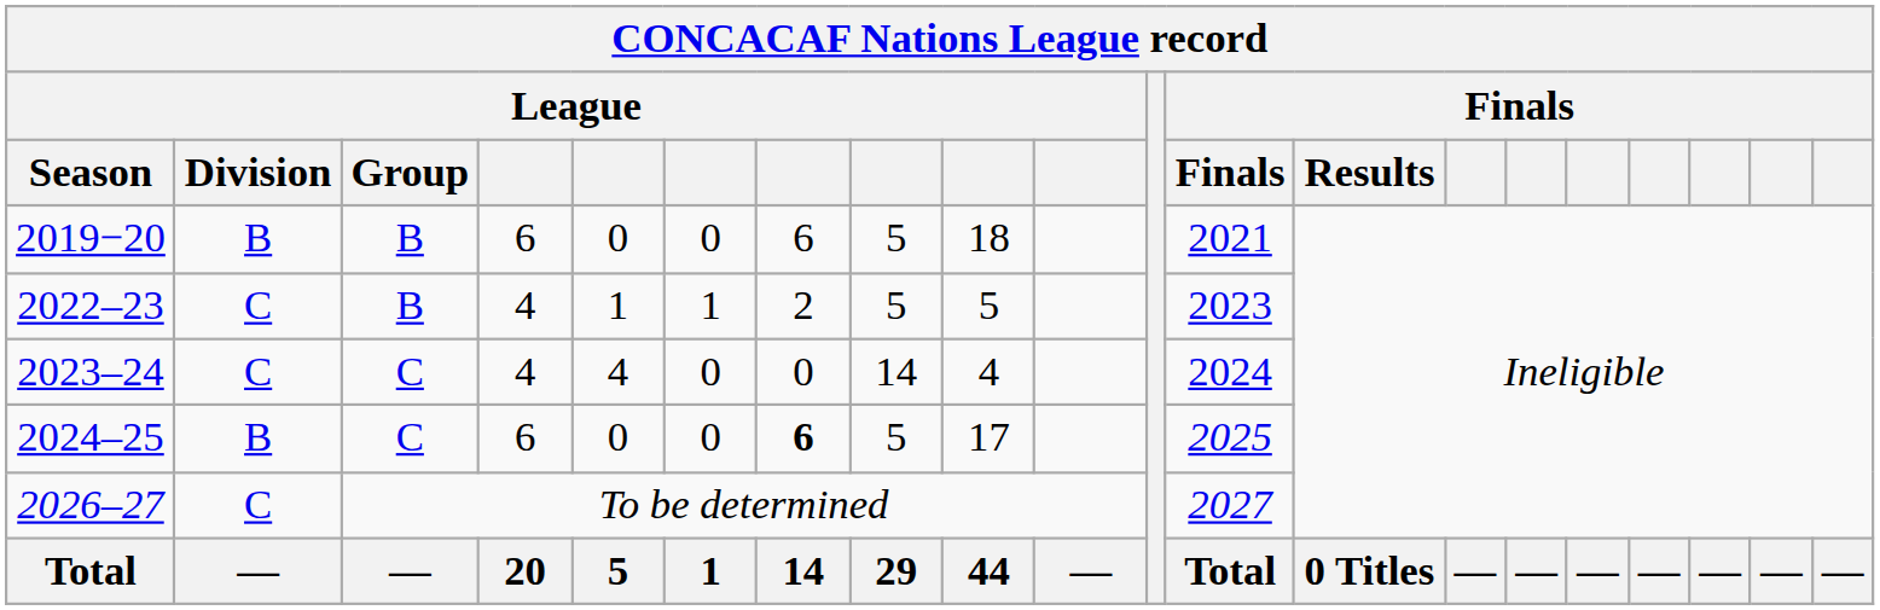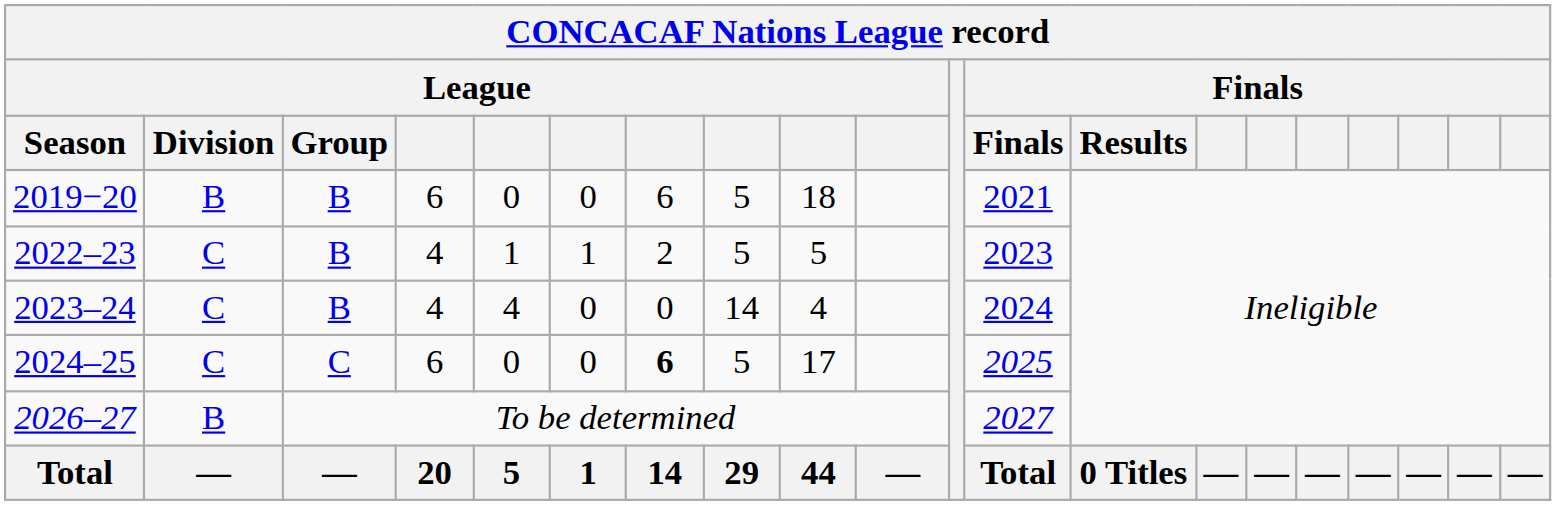2023–24 | League / Group: C -> B
2024–25 | League / Division: B -> C
2026–27 | League / Division: C -> B
